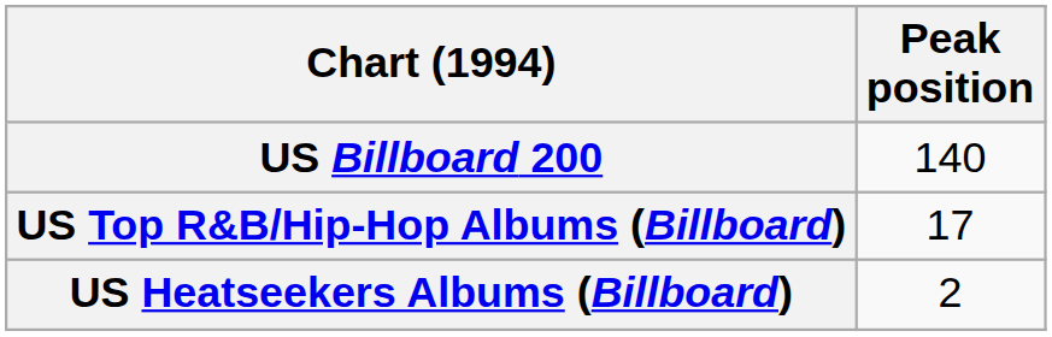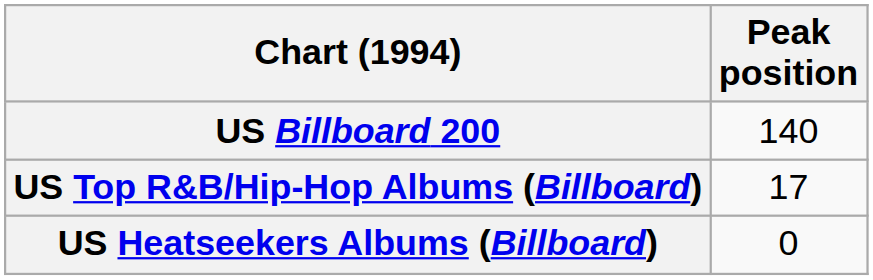US Heatseekers Albums (Billboard) | Peak position: 2 -> 0
